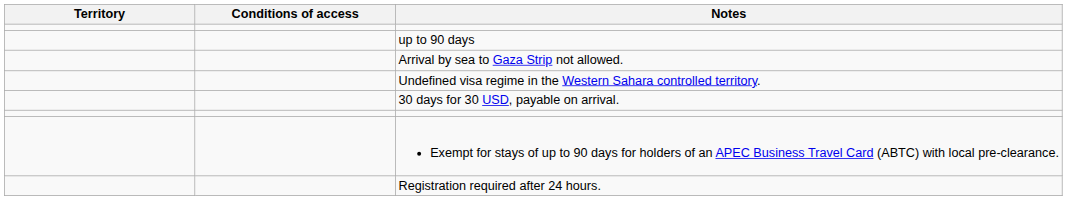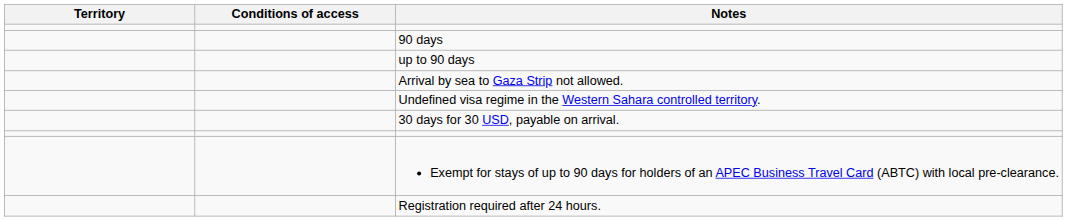+ row: 90 days
